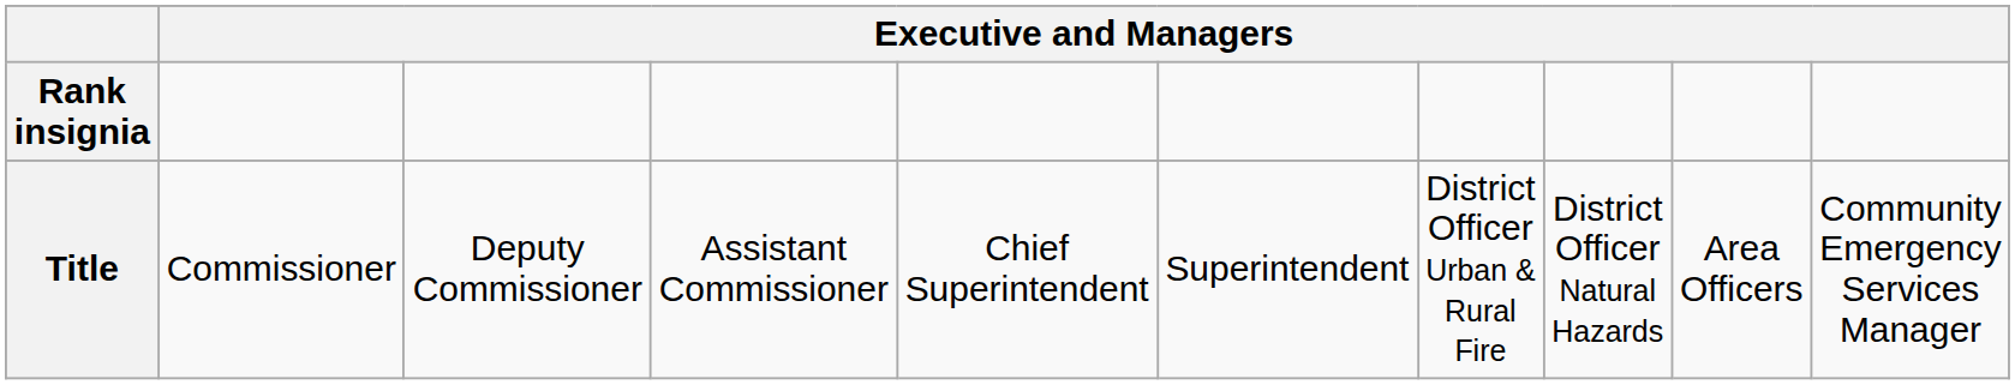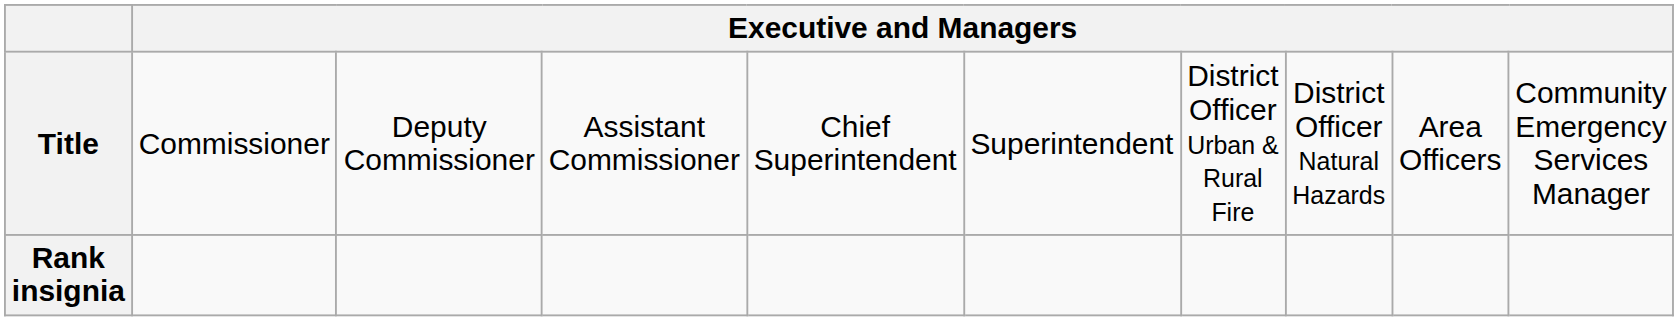rows swapped: Title <-> Rank insignia
